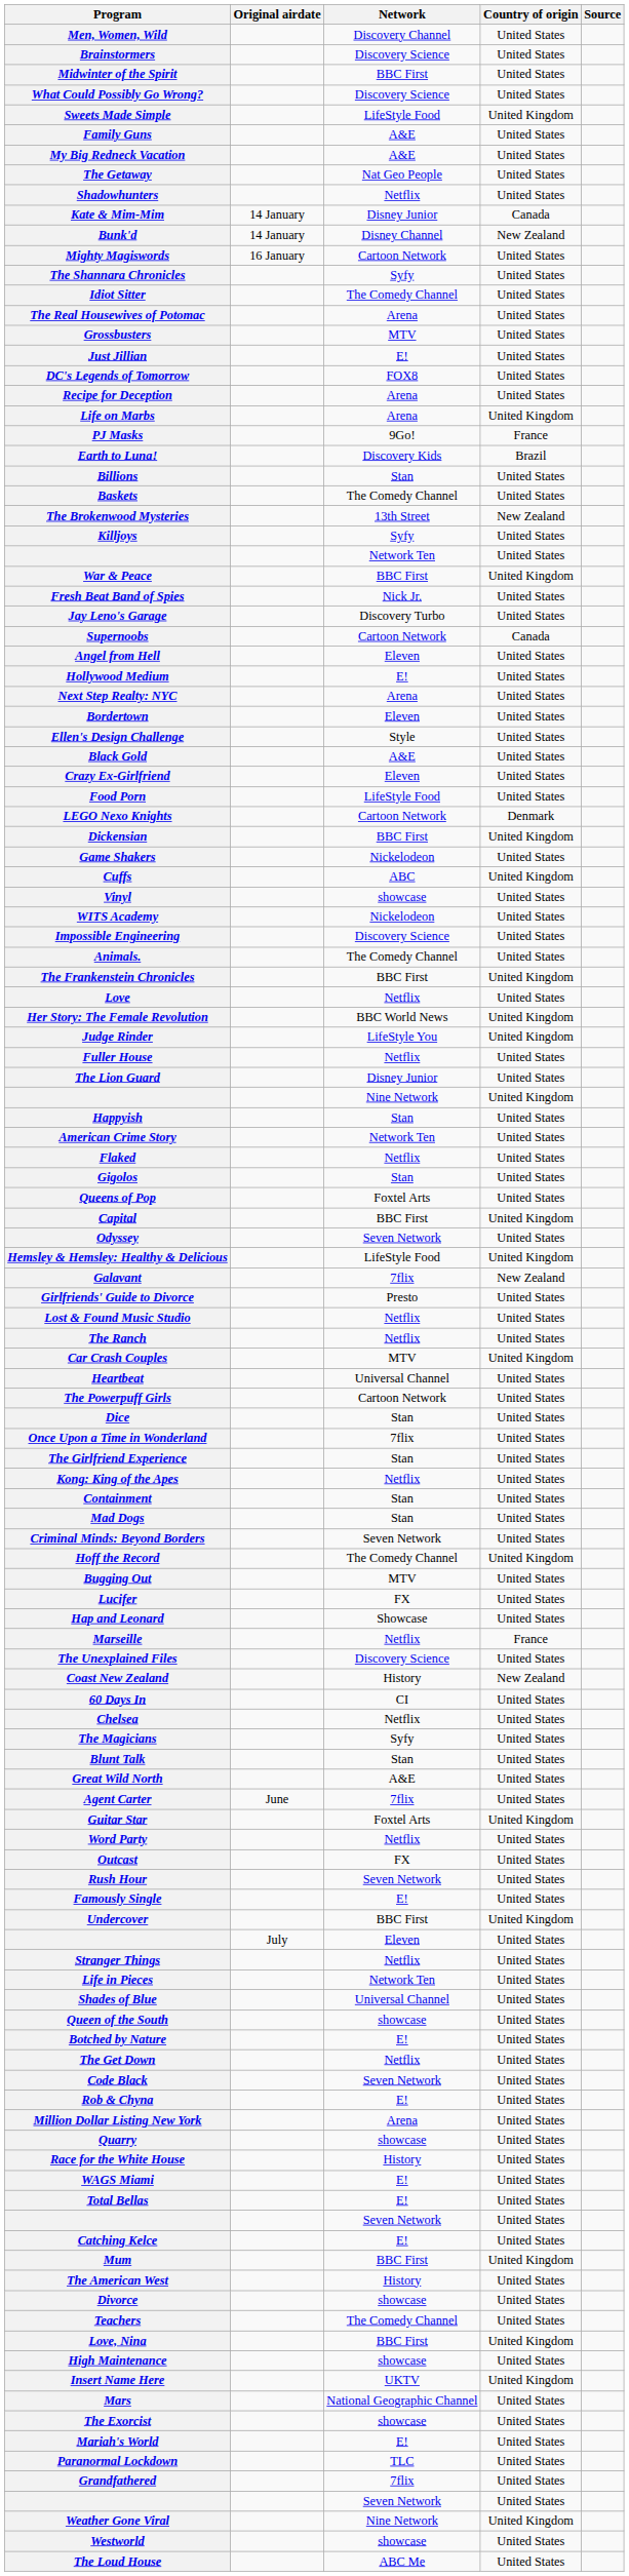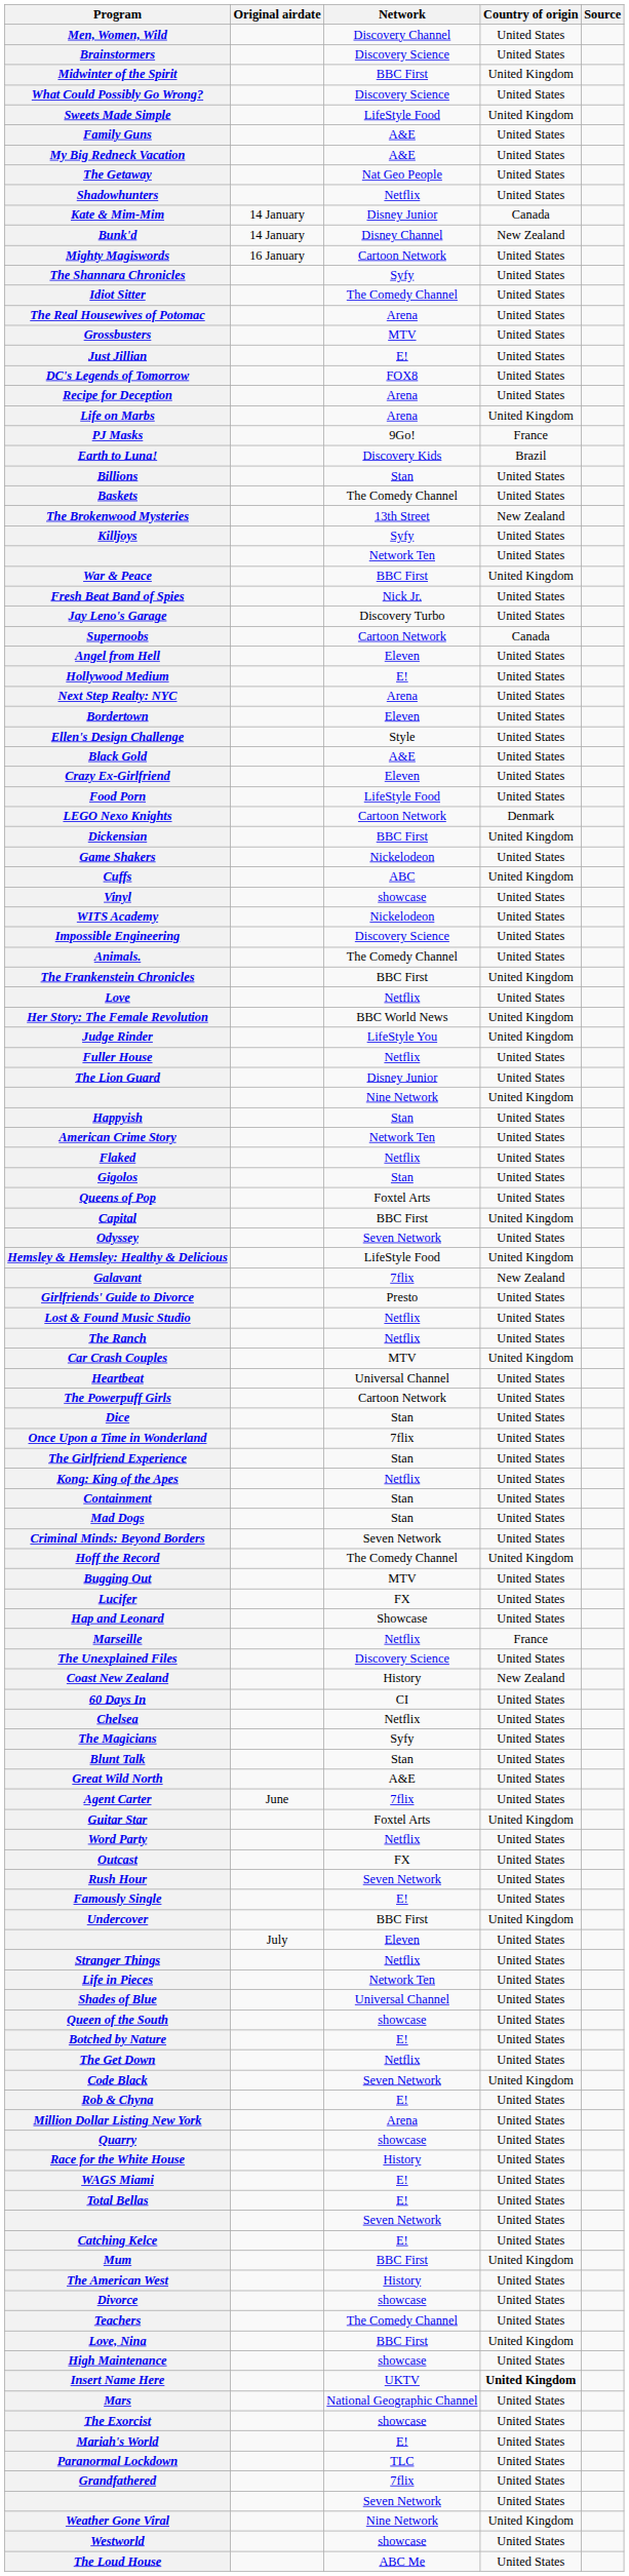Midwinter of the Spirit | Country of origin: United States -> United Kingdom
Code Black | Country of origin: United States -> United Kingdom
Insert Name Here | Country of origin: normal -> bold
